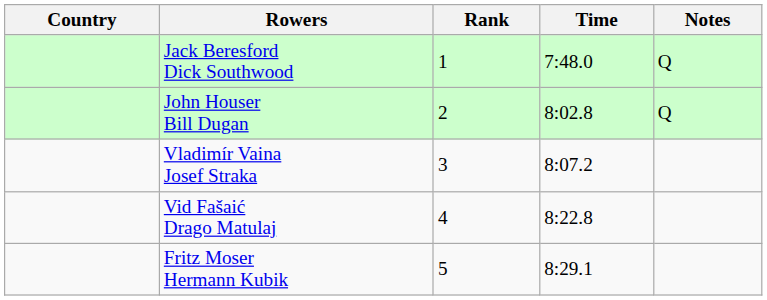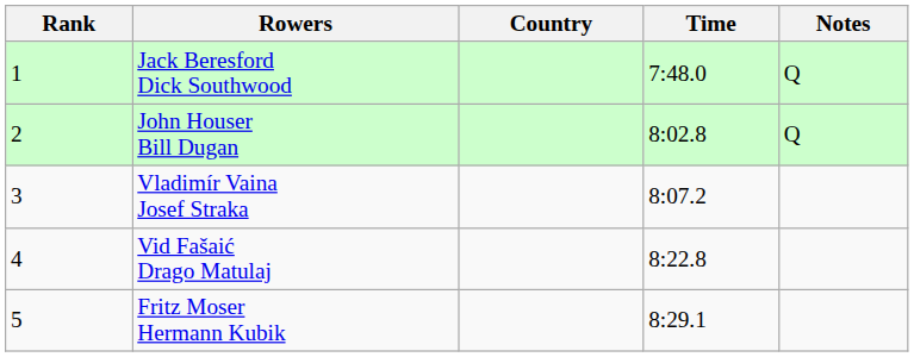columns swapped: Rank <-> Country
